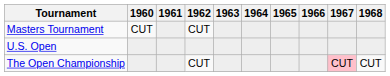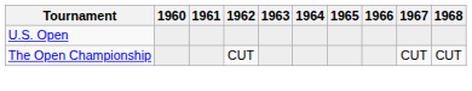- row: Masters Tournament | CUT | CUT
The Open Championship | 1967: pink background -> no background
